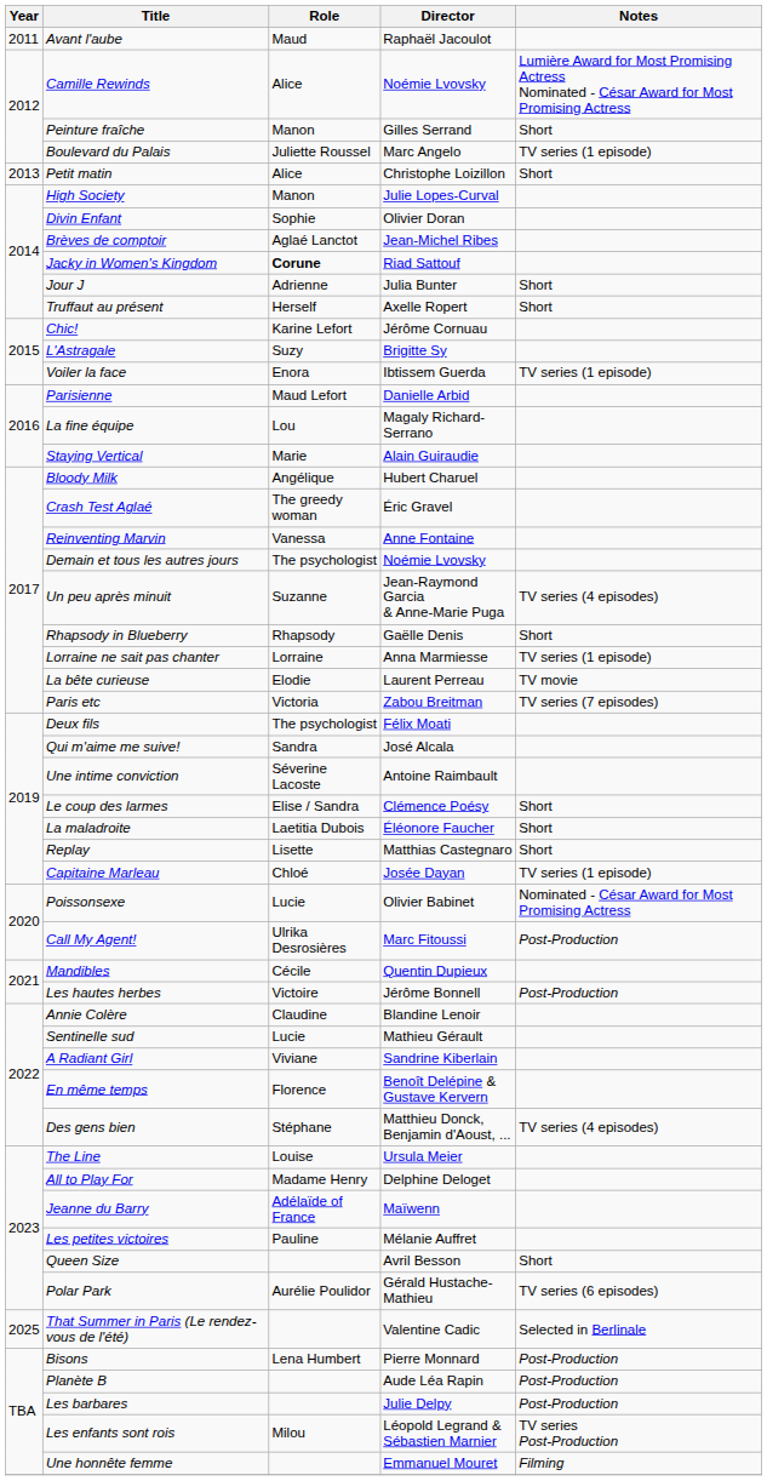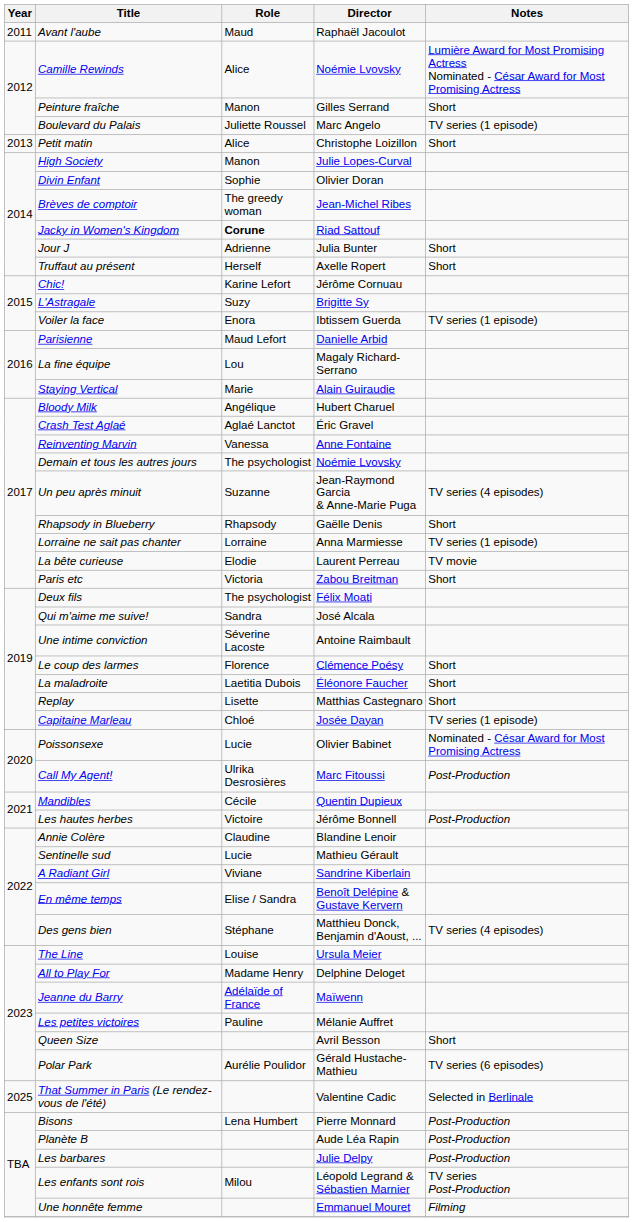Brèves de comptoir | Role: Aglaé Lanctot -> The greedy woman
Crash Test Aglaé | Role: The greedy woman -> Aglaé Lanctot
Paris etc | Notes: TV series (7 episodes) -> Short
Le coup des larmes | Role: Elise / Sandra -> Florence
En même temps | Role: Florence -> Elise / Sandra
